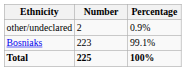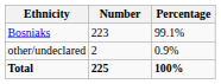rows swapped: Bosniaks <-> other/undeclared
